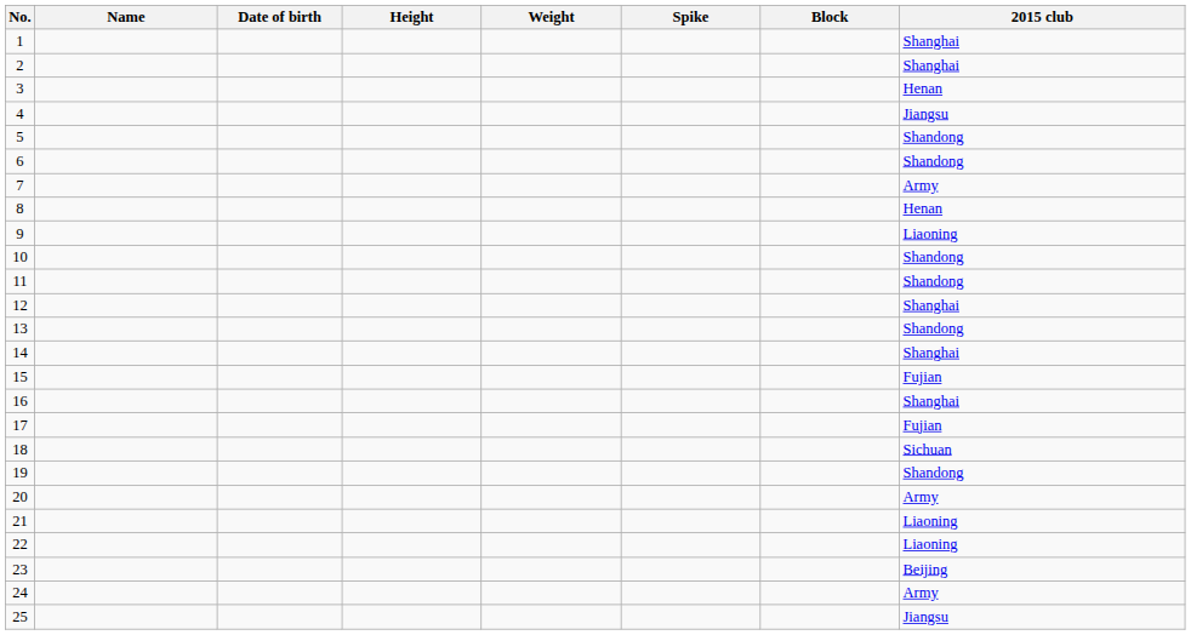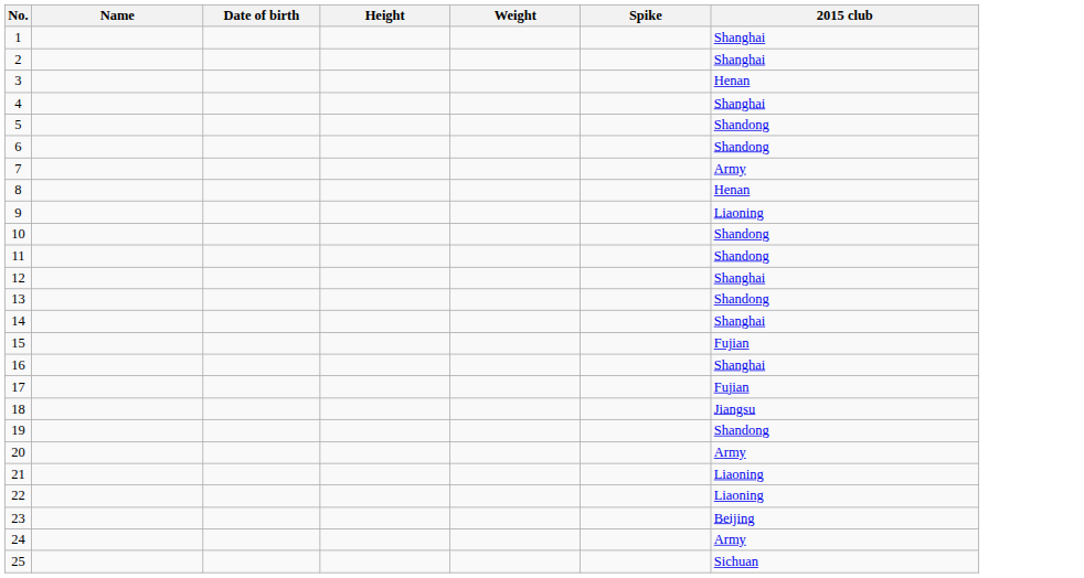- column: Block
4 | 2015 club: Jiangsu -> Shanghai
18 | 2015 club: Sichuan -> Jiangsu
25 | 2015 club: Jiangsu -> Sichuan
